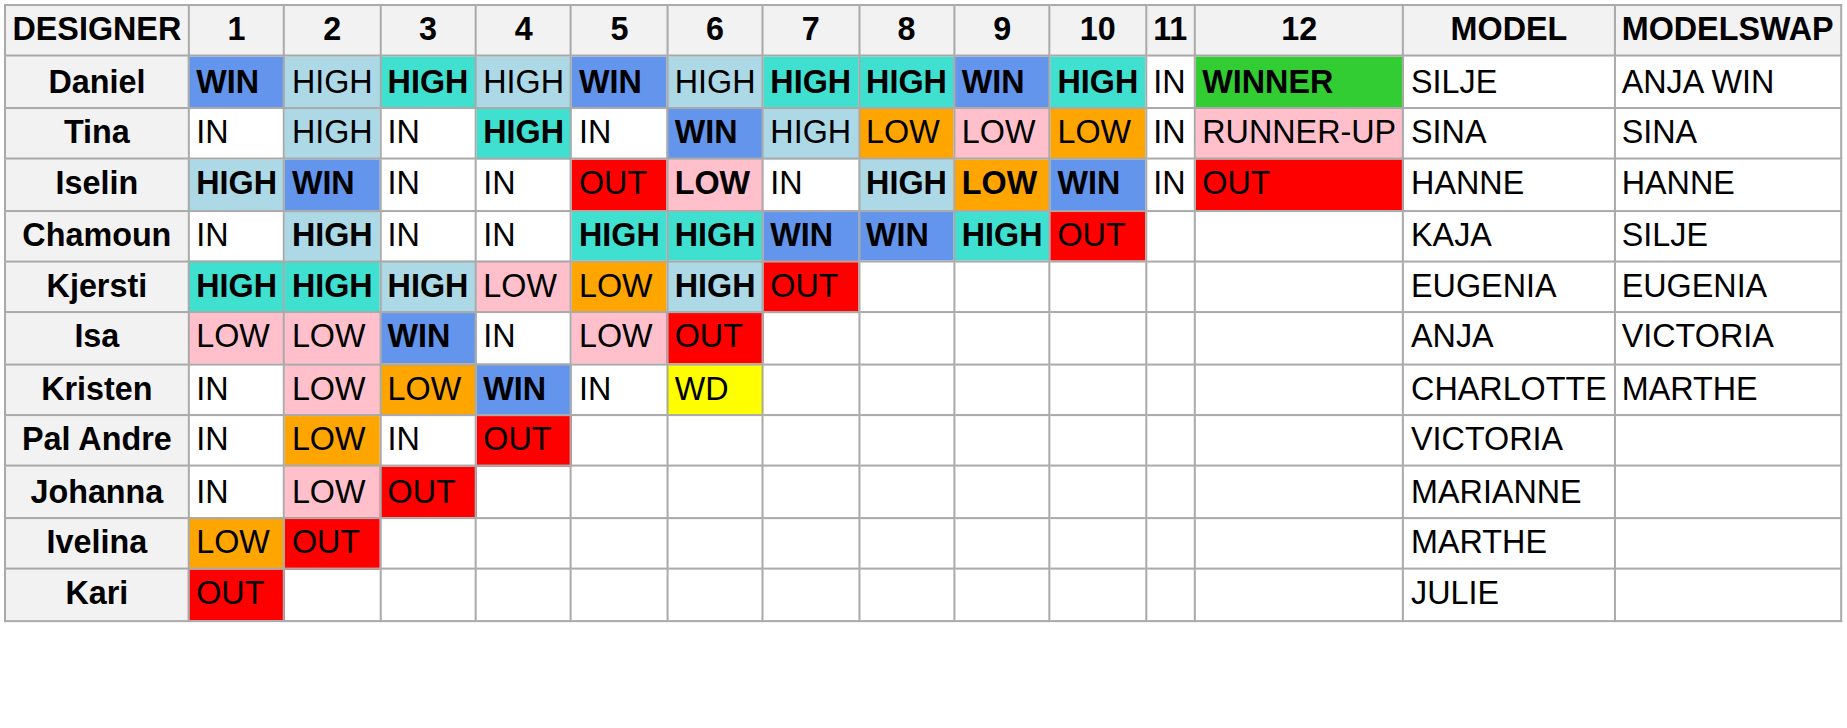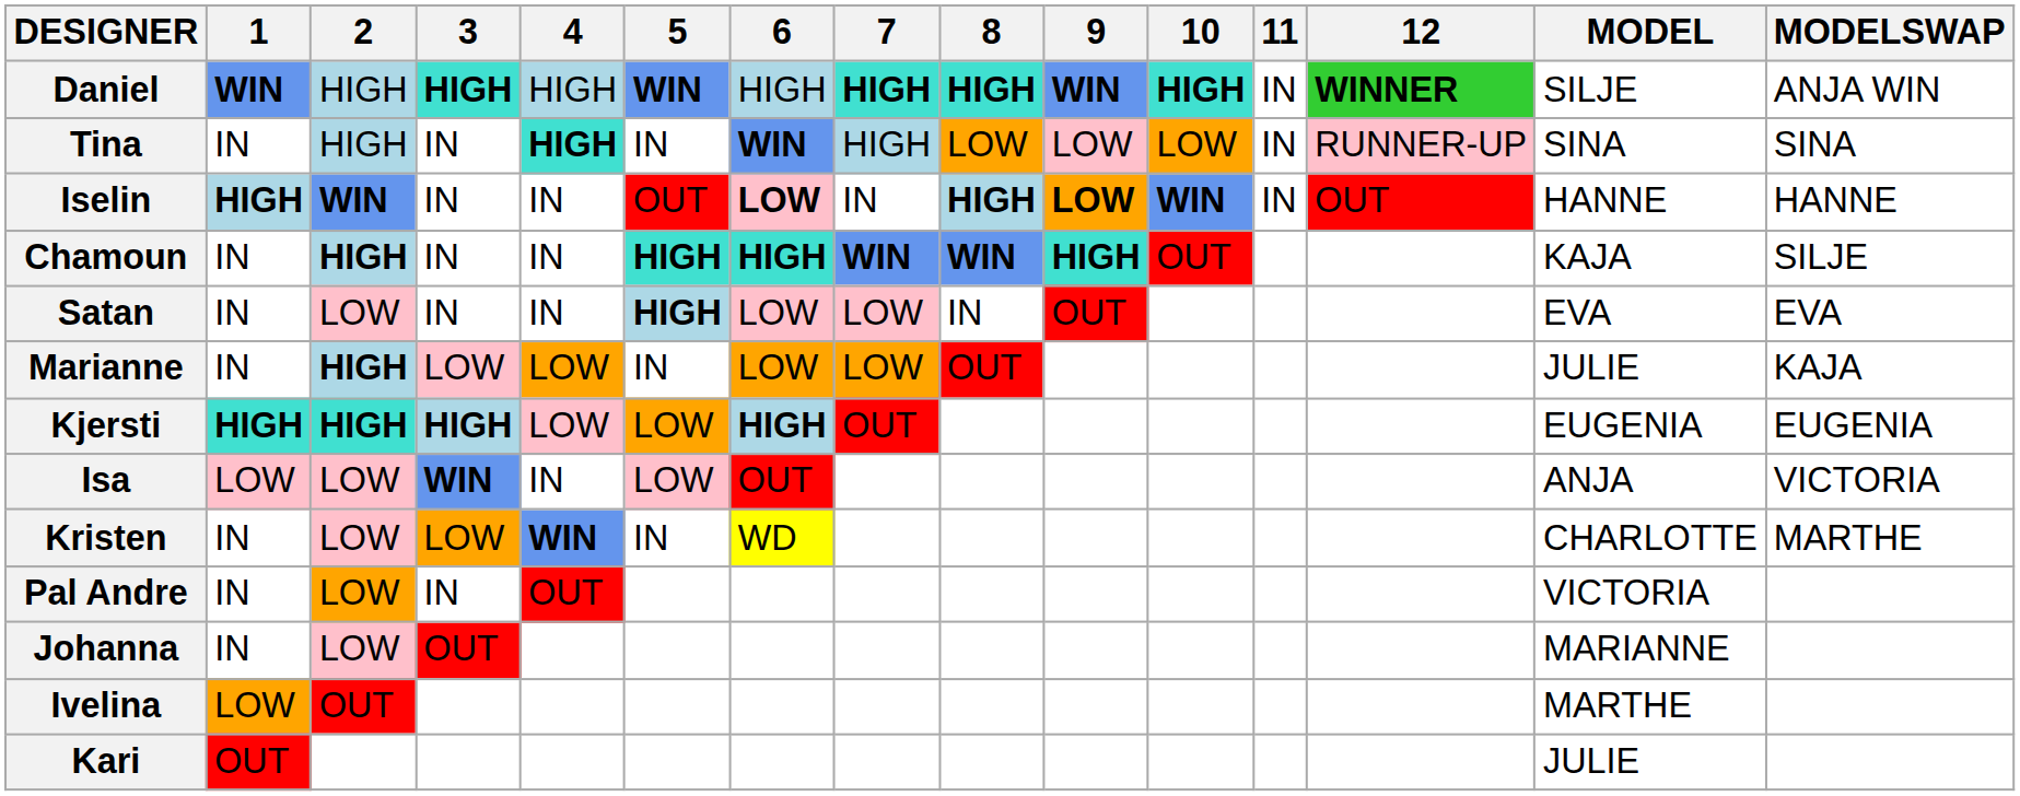+ row: Satan | IN | LOW | IN | IN | HIGH | LOW | LOW | IN | OUT | EVA | EVA
+ row: Marianne | IN | HIGH | LOW | LOW | IN | LOW | LOW | OUT | JULIE | KAJA
